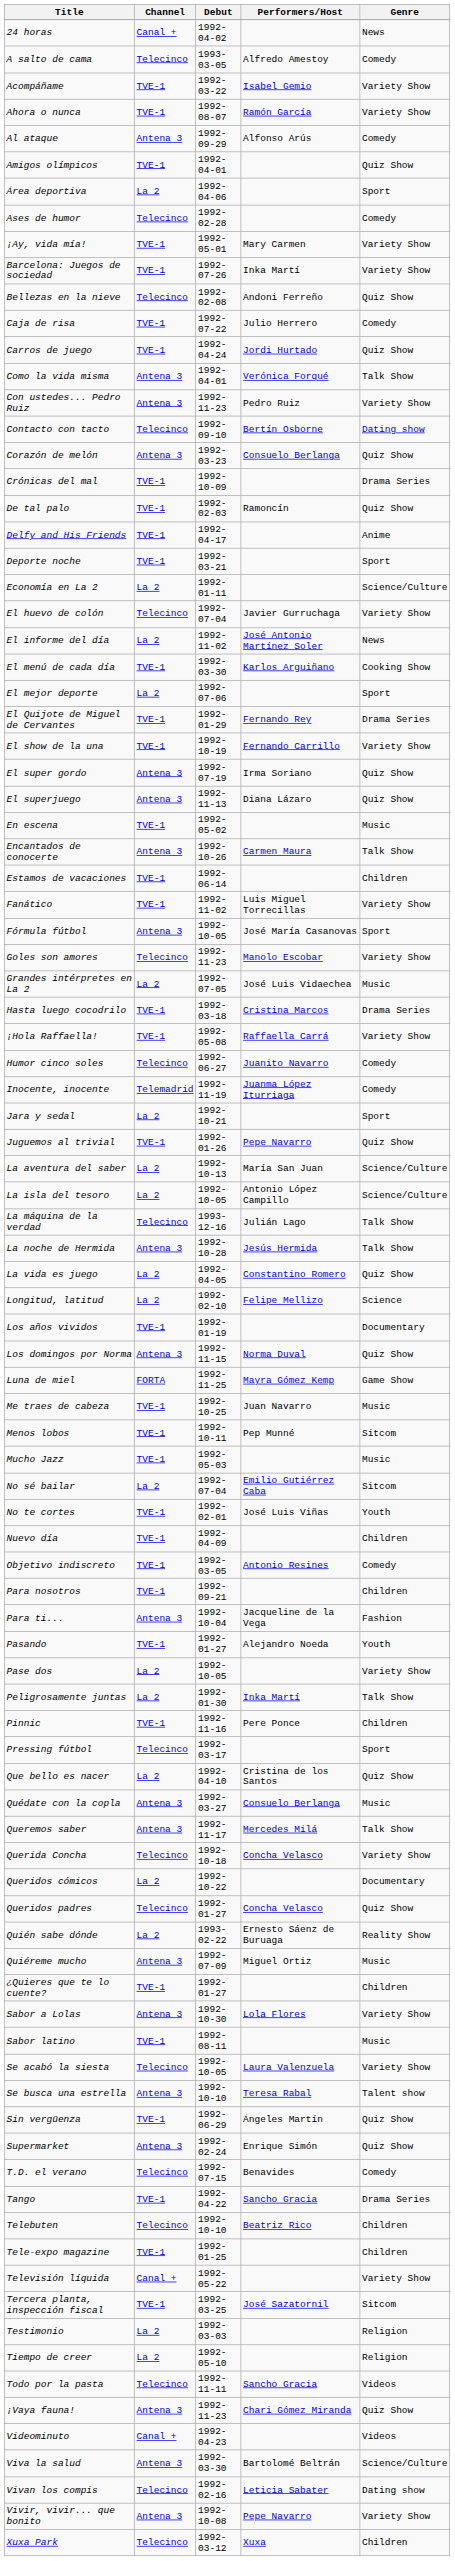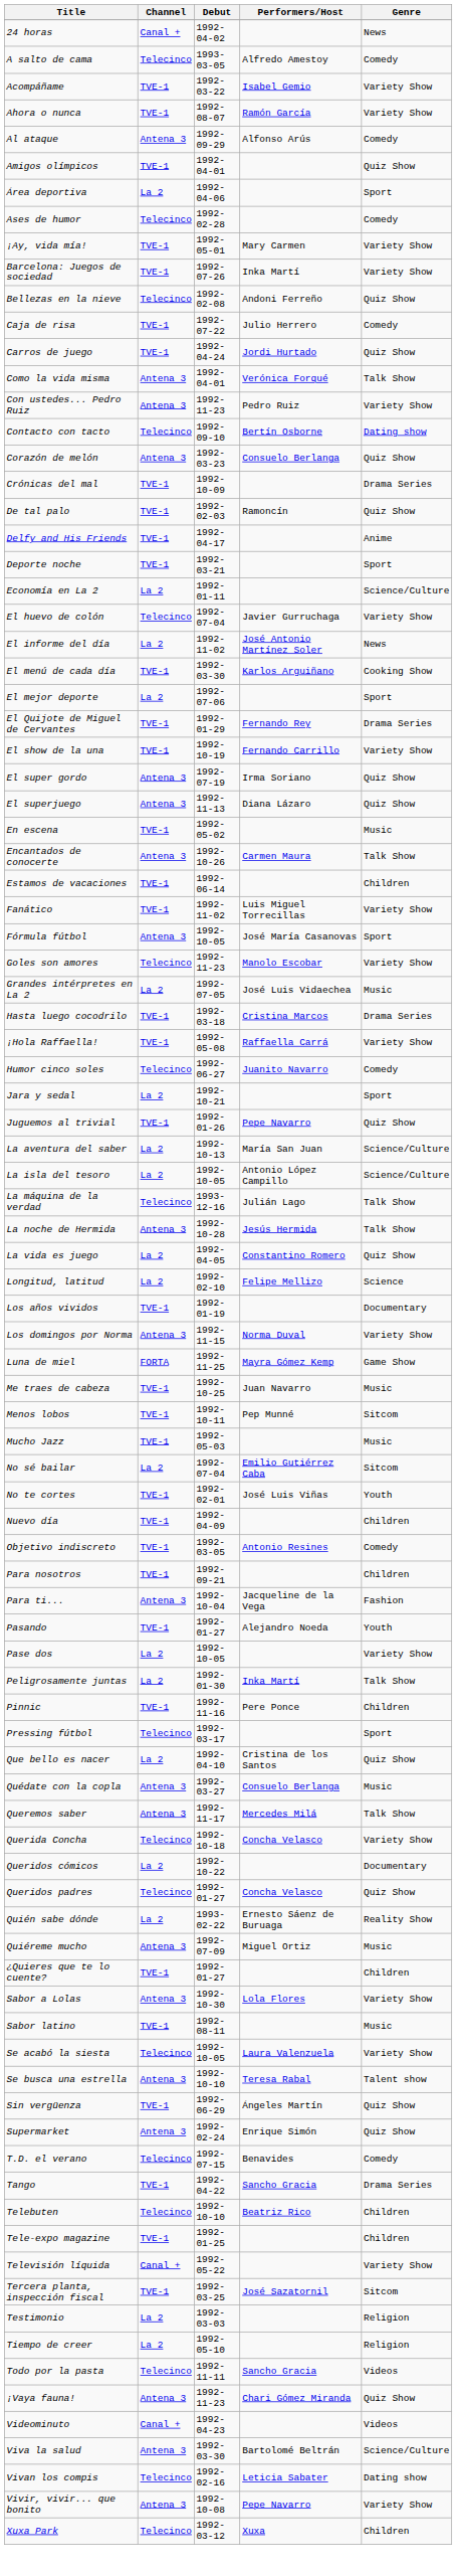- row: Inocente, inocente | Telemadrid | 1992-11-19 | Juanma López Iturriaga | Comedy
Los domingos por Norma | Genre: Quiz Show -> Variety Show
